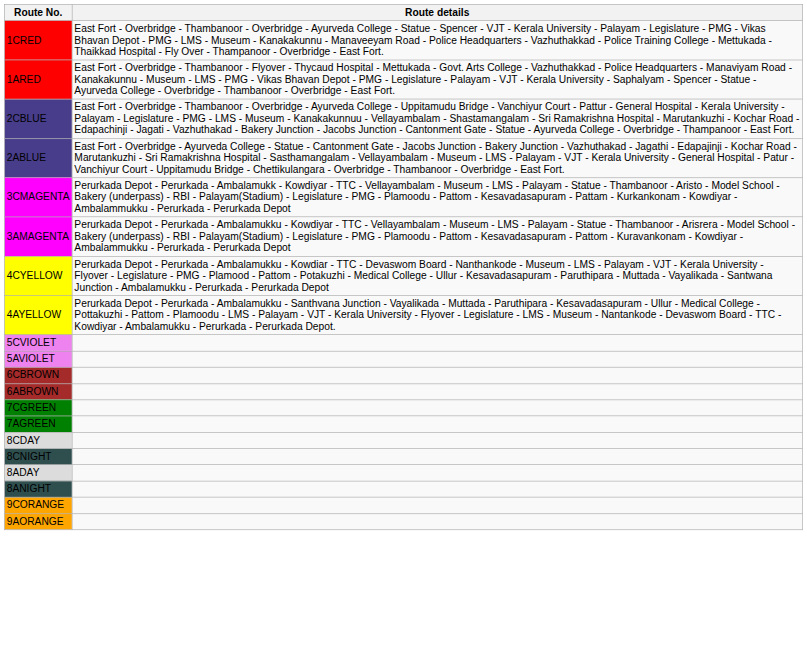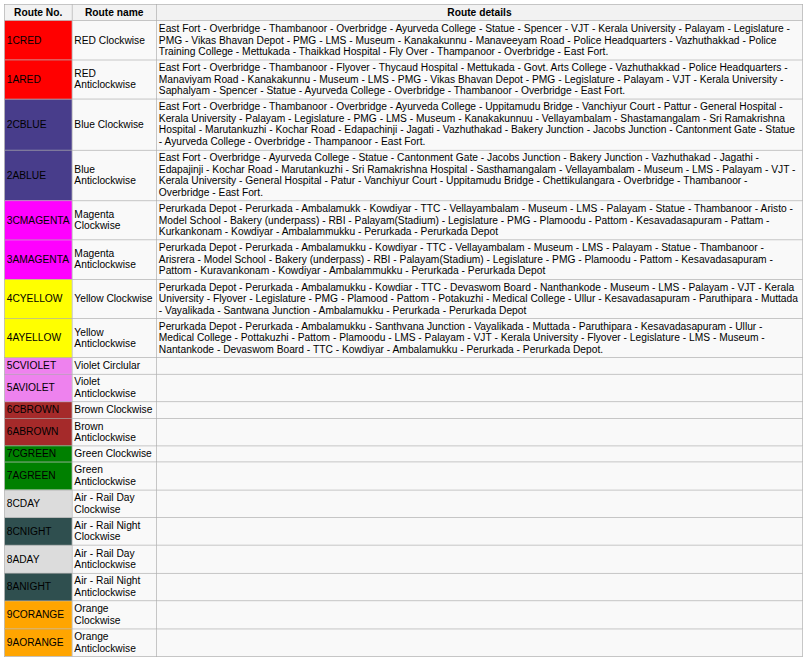+ column: Route name | RED Clockwise | RED Anticlockwise | Blue Clockwise | Blue Anticlockwise | Magenta Clockwise | Magenta Anticlockwise | Yellow Clockwise | Yellow Anticlockwise | Violet Circlular | Violet Anticlockwise | Brown Clockwise | Brown Anticlockwise | Green Clockwise | Green Anticlockwise | Air - Rail Day Clockwise | Air - Rail Night Clockwise | Air - Rail Day Anticlockwise | Air - Rail Night Anticlockwise | Orange Clockwise | Orange Anticlockwise
